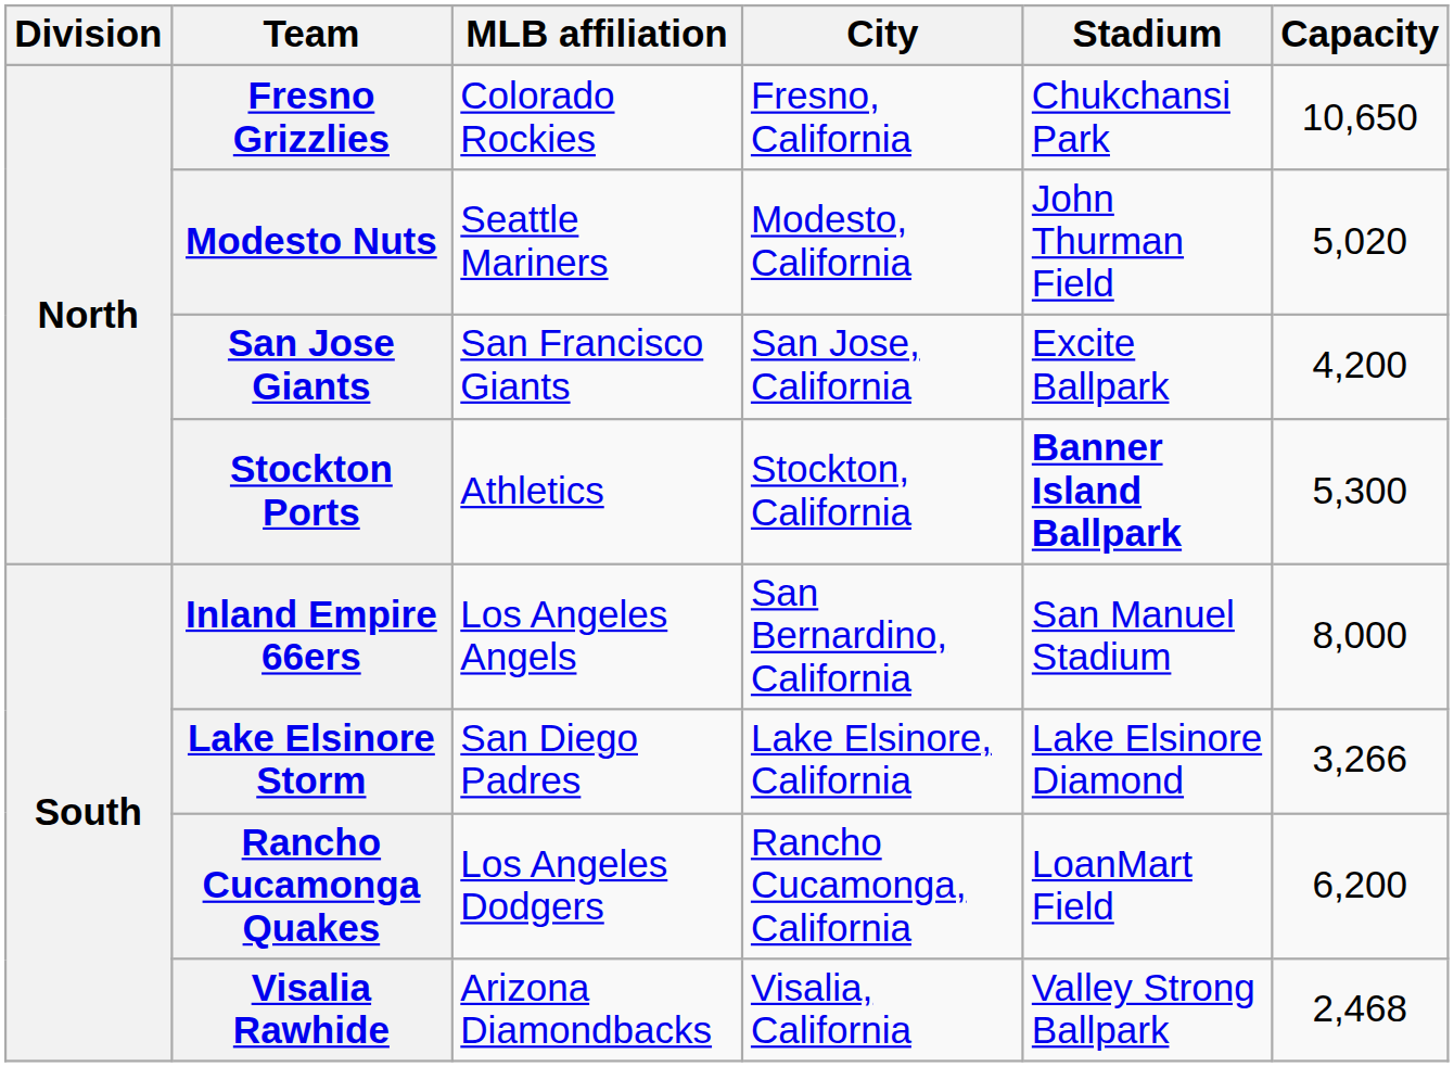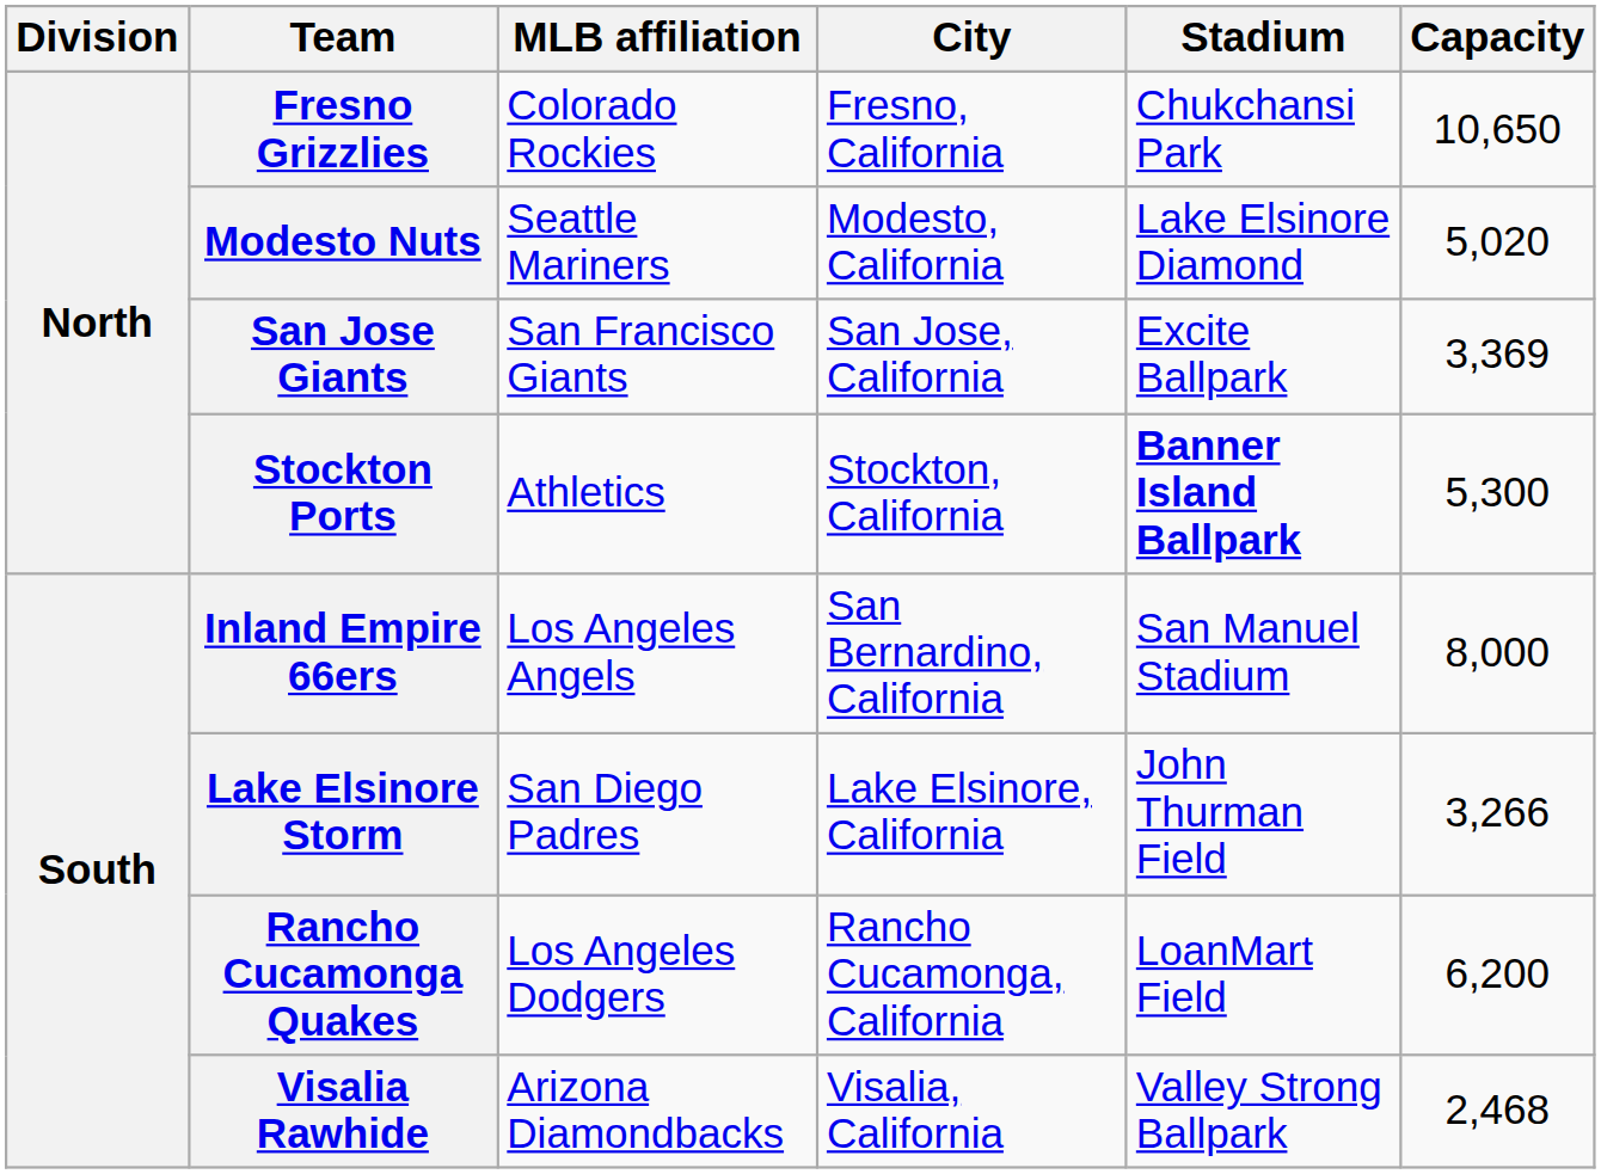Modesto Nuts | Stadium: John Thurman Field -> Lake Elsinore Diamond
San Jose Giants | Capacity: 4,200 -> 3,369
Lake Elsinore Storm | Stadium: Lake Elsinore Diamond -> John Thurman Field
